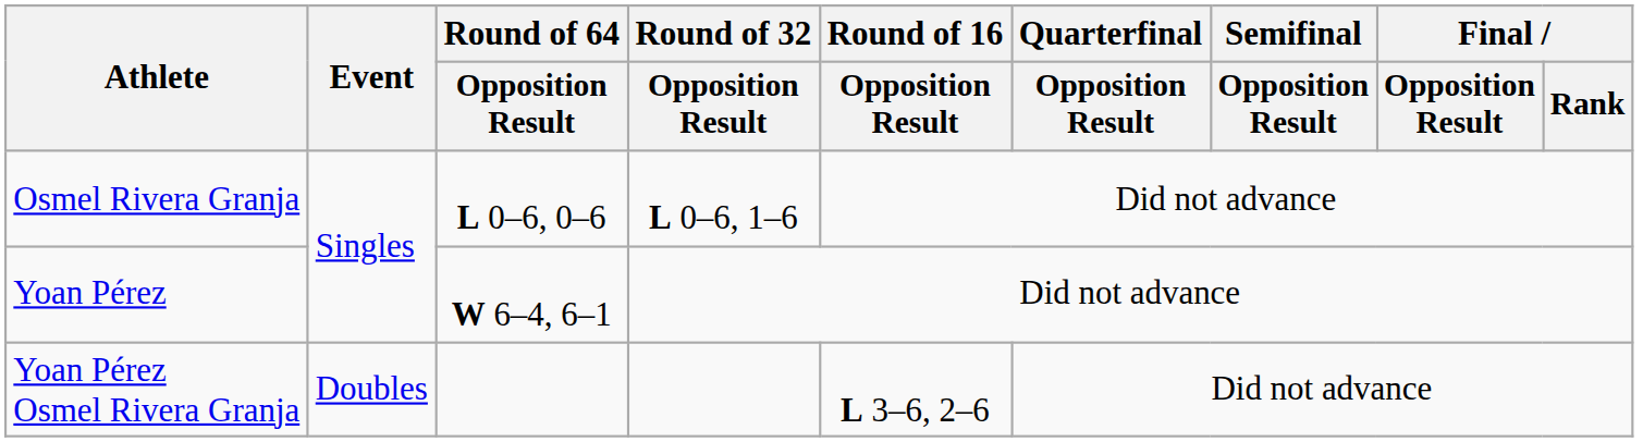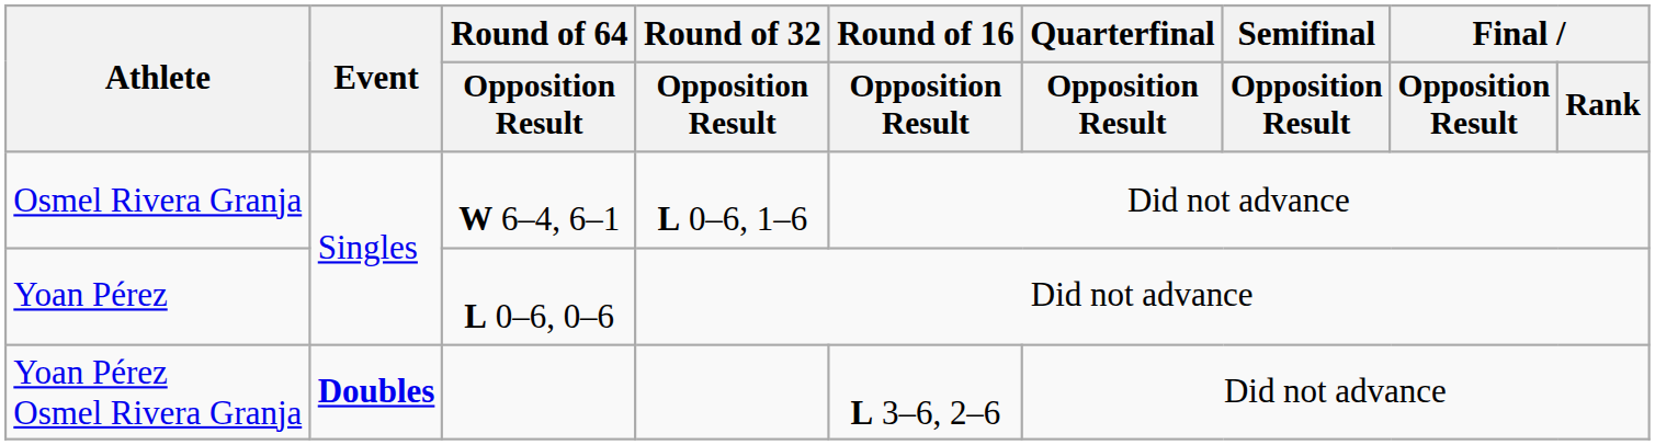Osmel Rivera Granja | Round of 64 / Opposition Result: L 0–6, 0–6 -> W 6–4, 6–1
Yoan Pérez | Round of 64 / Opposition Result: W 6–4, 6–1 -> L 0–6, 0–6
Yoan Pérez Osmel Rivera Granja | Event: normal -> bold
